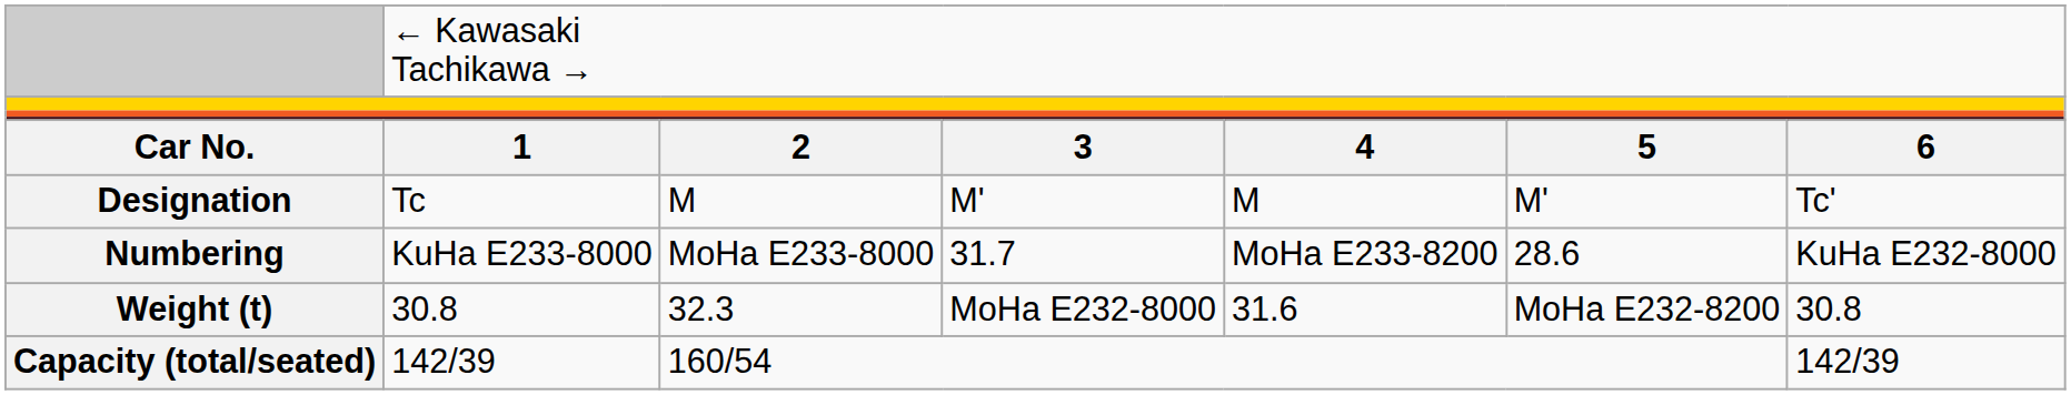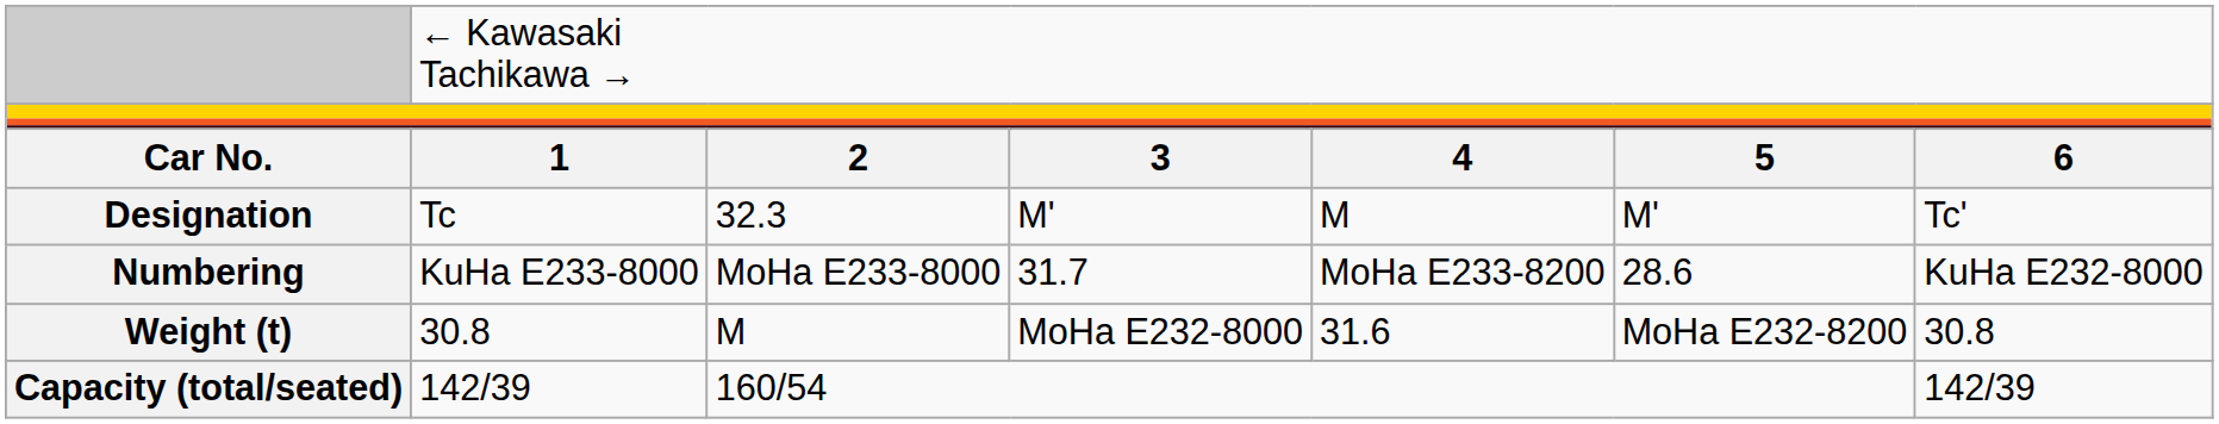Designation | column 3: M -> 32.3
Weight (t) | column 3: 32.3 -> M
